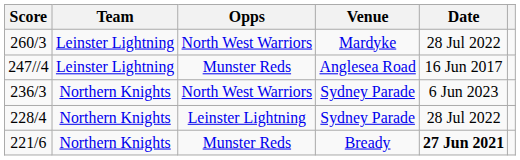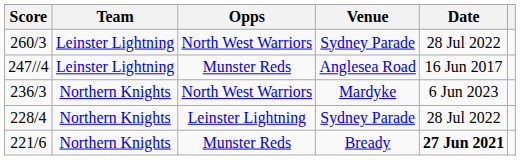260/3 | Venue: Mardyke -> Sydney Parade
236/3 | Venue: Sydney Parade -> Mardyke
